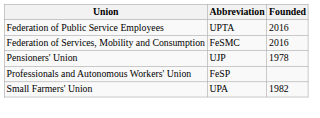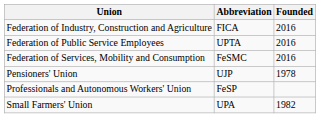+ row: Federation of Industry, Construction and Agriculture | FICA | 2016
